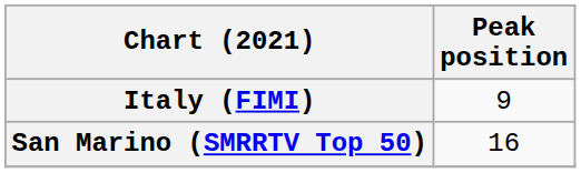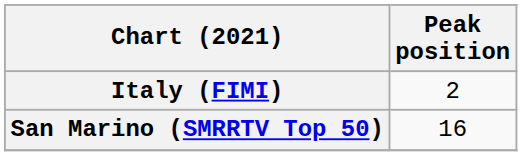Italy (FIMI) | Peak position: 9 -> 2
